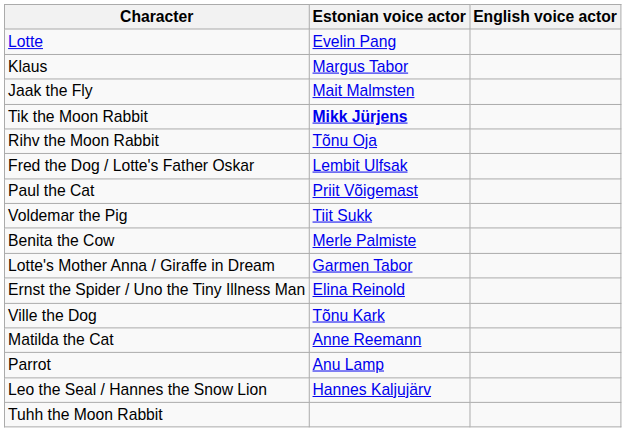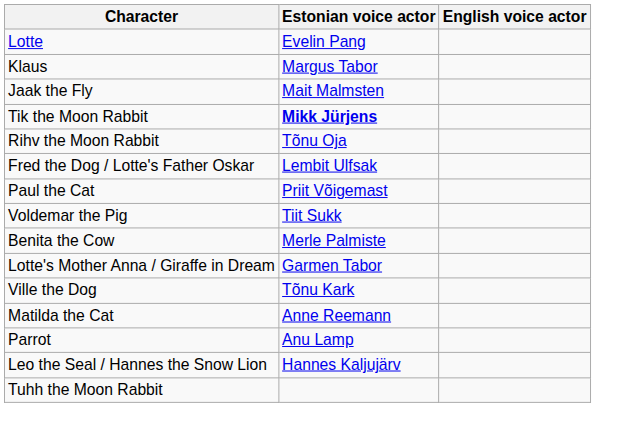- row: Ernst the Spider / Uno the Tiny Illness Man | Elina Reinold
